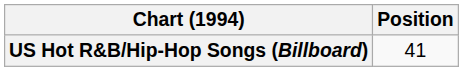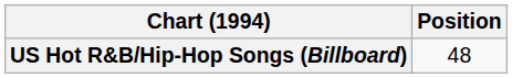US Hot R&B/Hip-Hop Songs (Billboard) | Position: 41 -> 48
